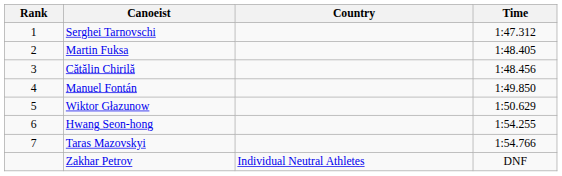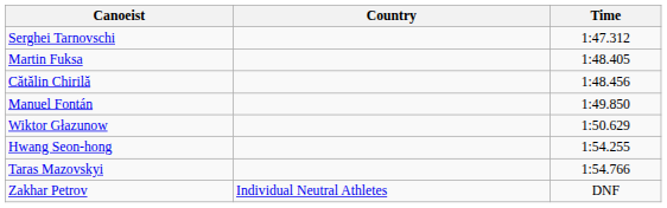- column: Rank | 1 | 2 | 3 | 4 | 5 | 6 | 7
